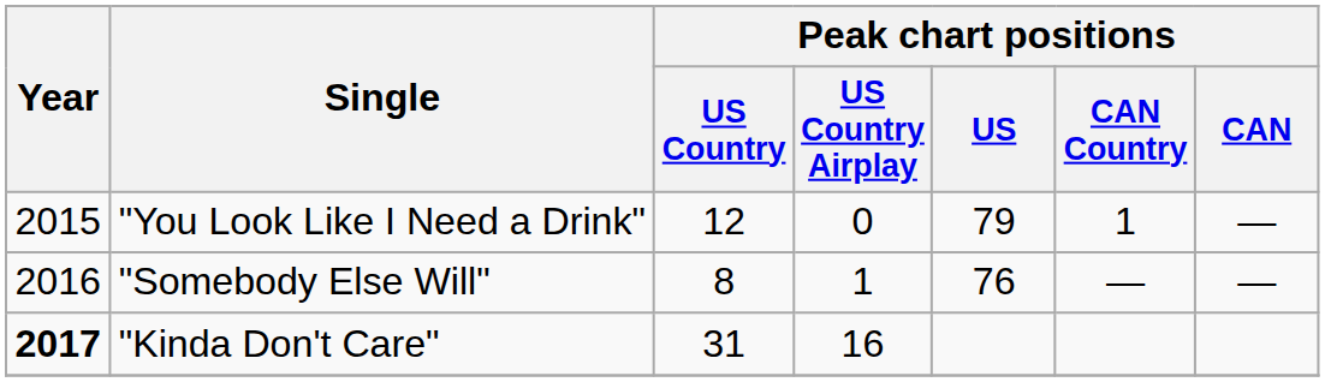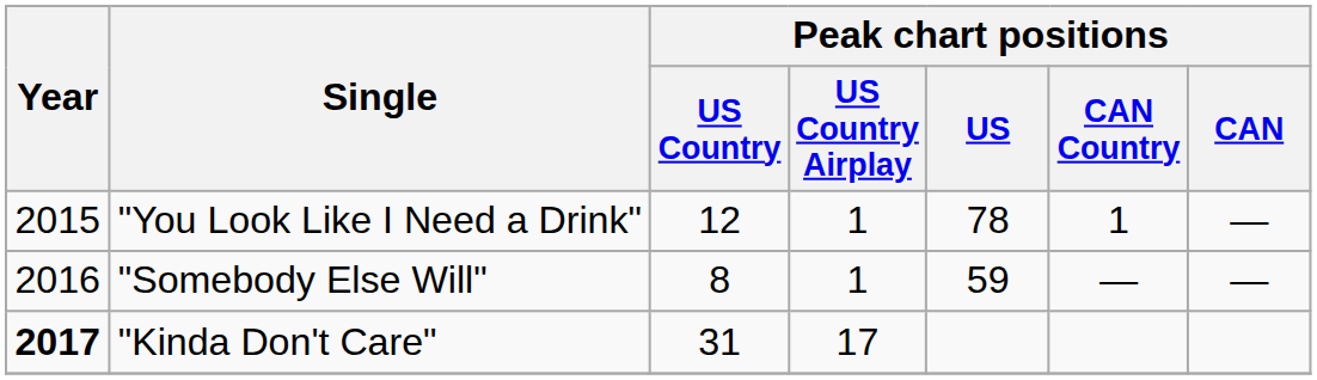"You Look Like I Need a Drink" | Peak chart positions / US Country Airplay: 0 -> 1
"You Look Like I Need a Drink" | Peak chart positions / US: 79 -> 78
"Somebody Else Will" | Peak chart positions / US: 76 -> 59
"Kinda Don't Care" | Peak chart positions / US Country Airplay: 16 -> 17
